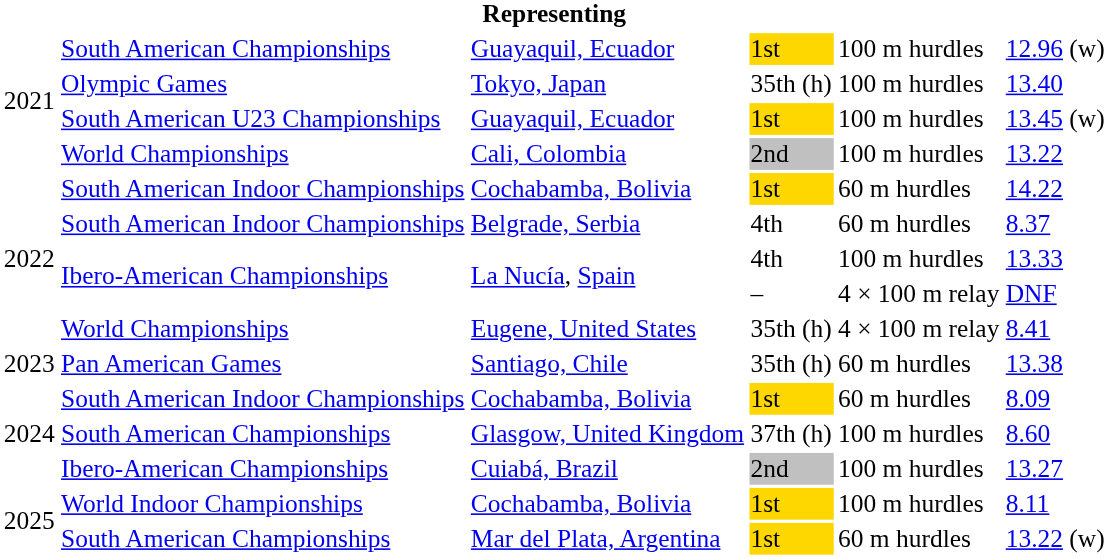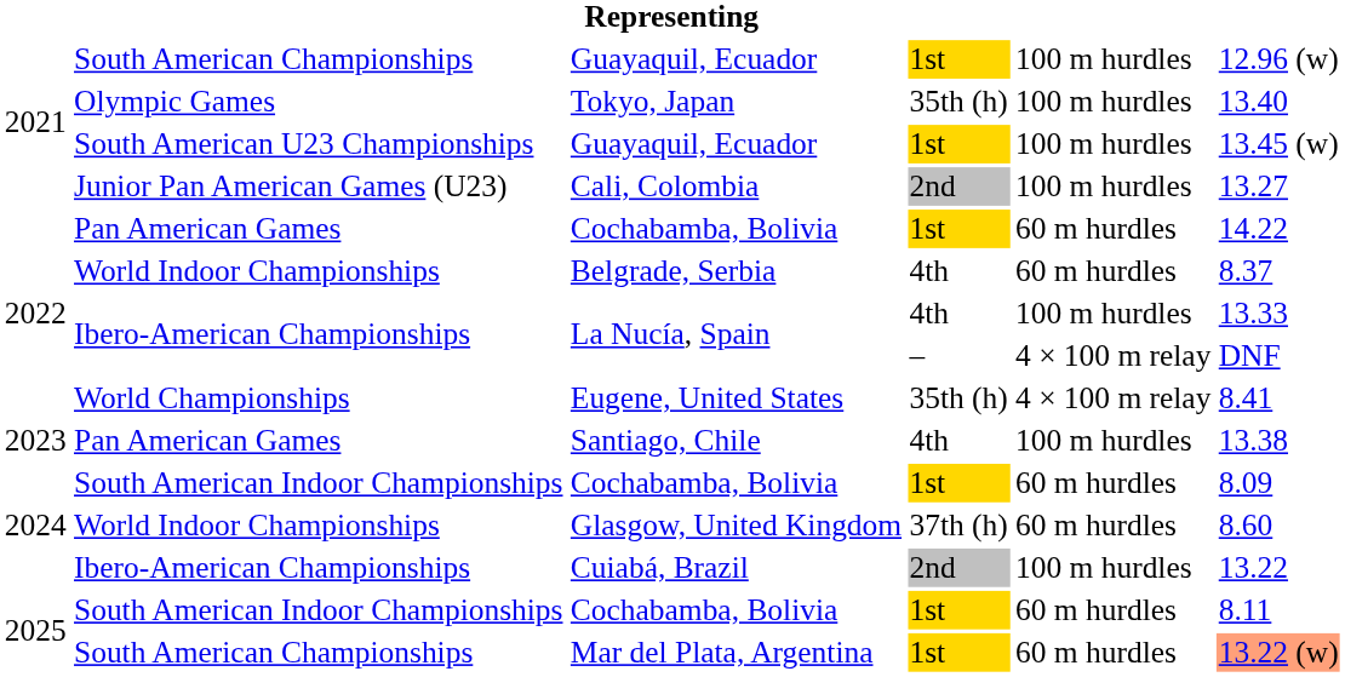Cali, Colombia | column 2: World Championships -> Junior Pan American Games (U23)
Cali, Colombia | column 6: 13.22 -> 13.27
2022 / Cochabamba, Bolivia | column 2: South American Indoor Championships -> Pan American Games
Belgrade, Serbia | column 2: South American Indoor Championships -> World Indoor Championships
Santiago, Chile | column 4: 35th (h) -> 4th
Santiago, Chile | column 5: 60 m hurdles -> 100 m hurdles
Glasgow, United Kingdom | column 2: South American Championships -> World Indoor Championships
Glasgow, United Kingdom | column 5: 100 m hurdles -> 60 m hurdles
Cuiabá, Brazil | column 6: 13.27 -> 13.22
2025 / Cochabamba, Bolivia | column 2: World Indoor Championships -> South American Indoor Championships
2025 / Cochabamba, Bolivia | column 5: 100 m hurdles -> 60 m hurdles
Mar del Plata, Argentina | column 6: no background -> lightsalmon background
